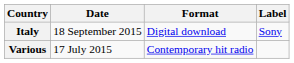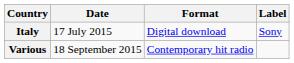Italy | Date: 18 September 2015 -> 17 July 2015
Various | Date: 17 July 2015 -> 18 September 2015
